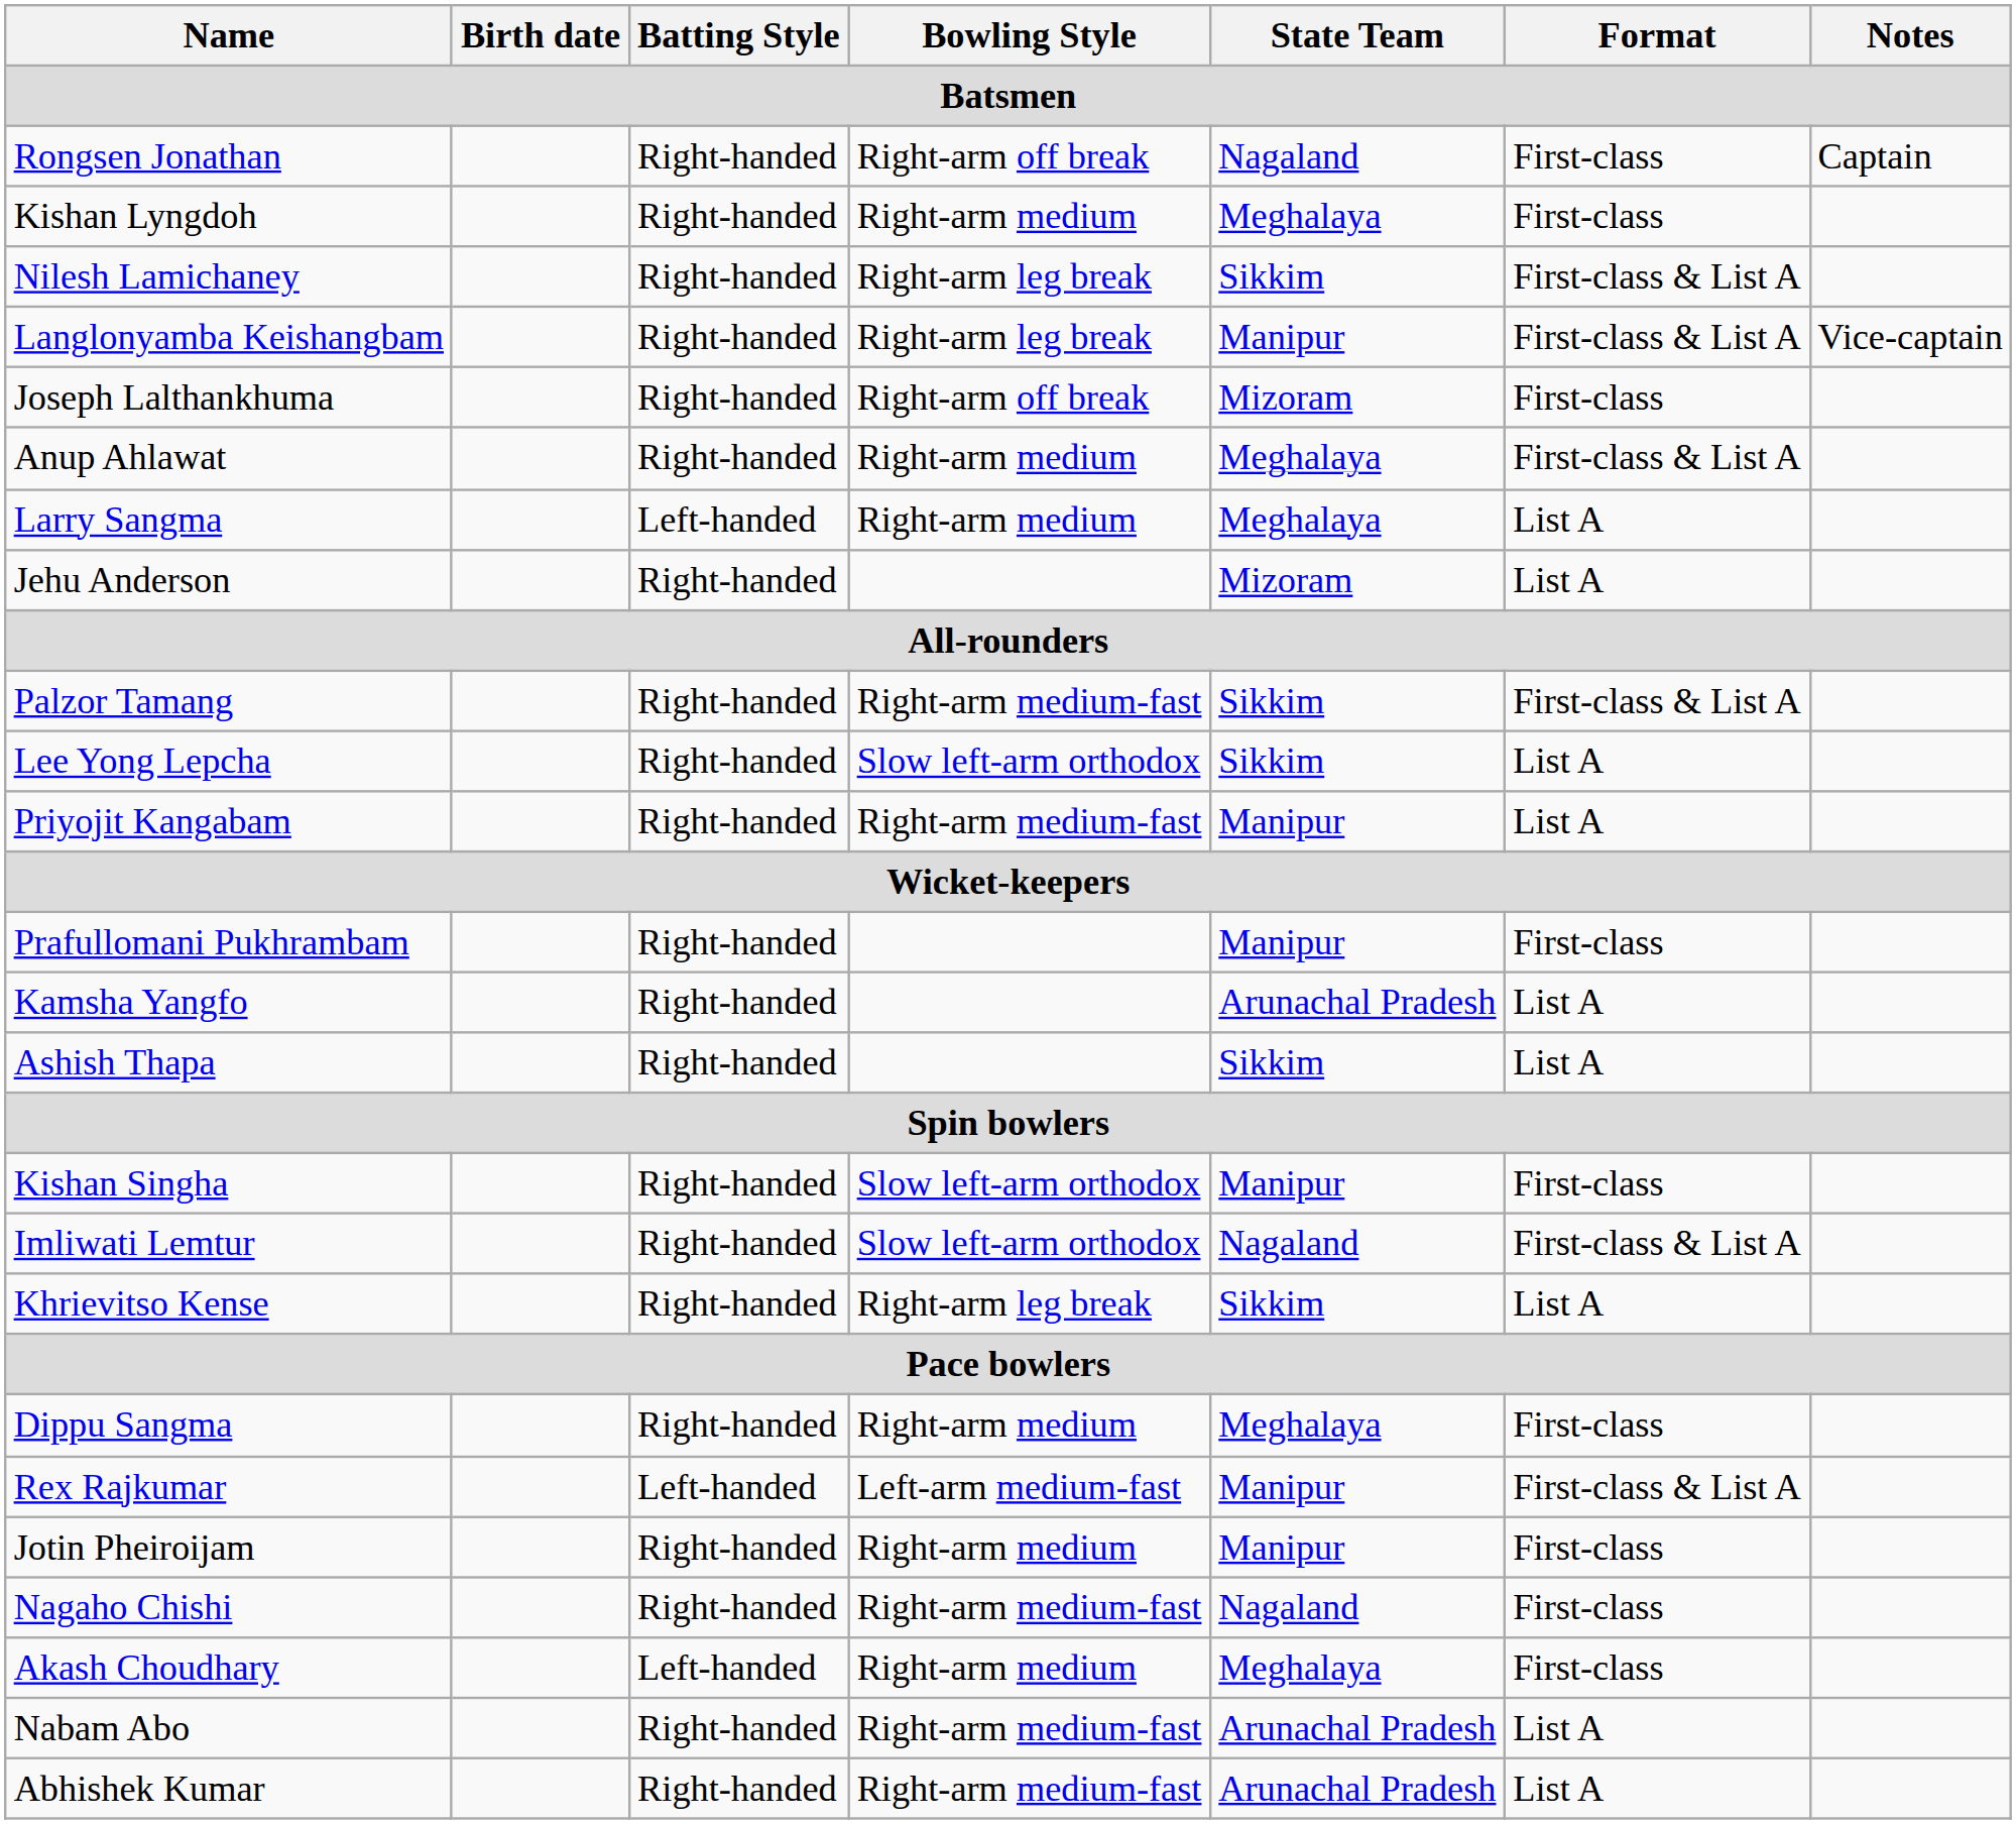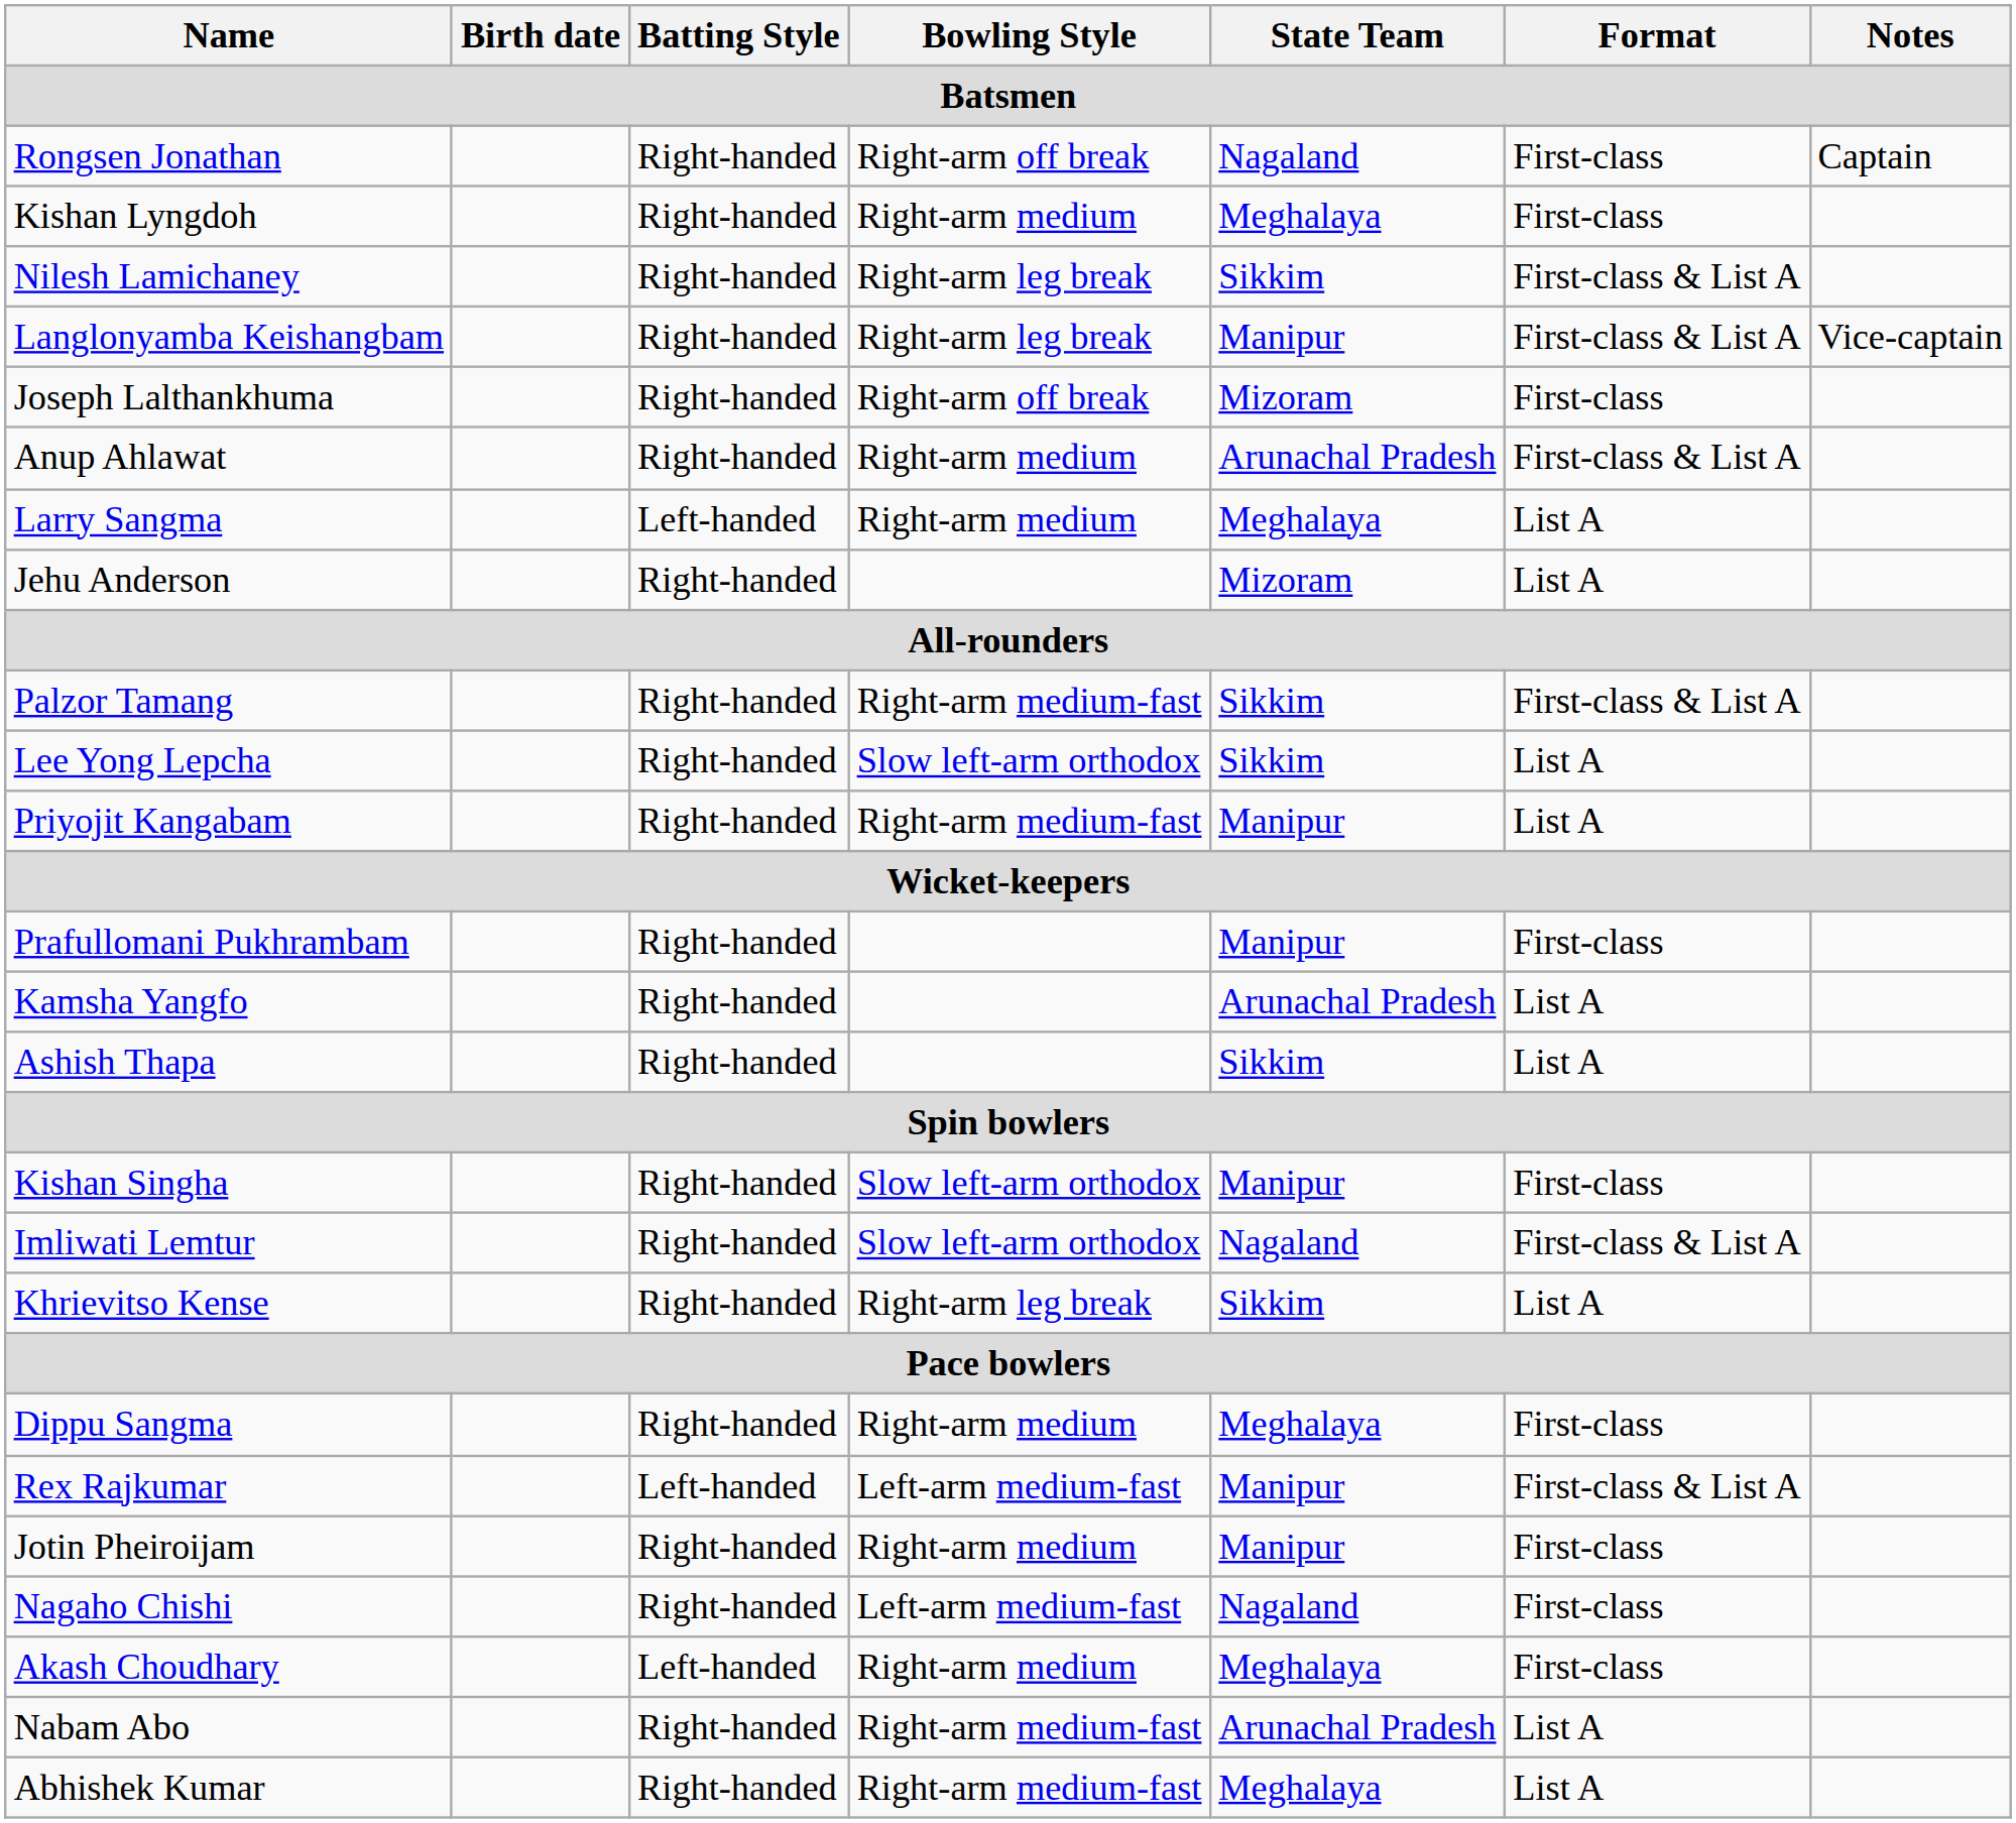Anup Ahlawat | State Team: Meghalaya -> Arunachal Pradesh
Nagaho Chishi | Bowling Style: Right-arm medium-fast -> Left-arm medium-fast
Abhishek Kumar | State Team: Arunachal Pradesh -> Meghalaya
